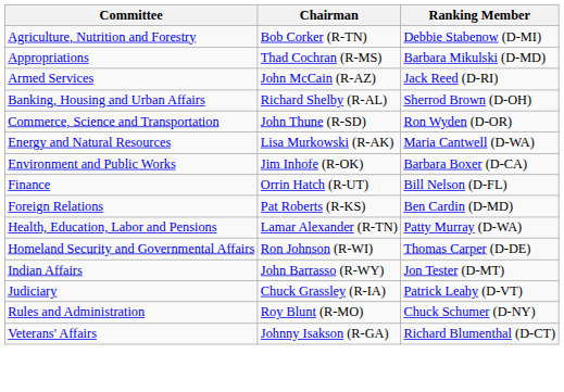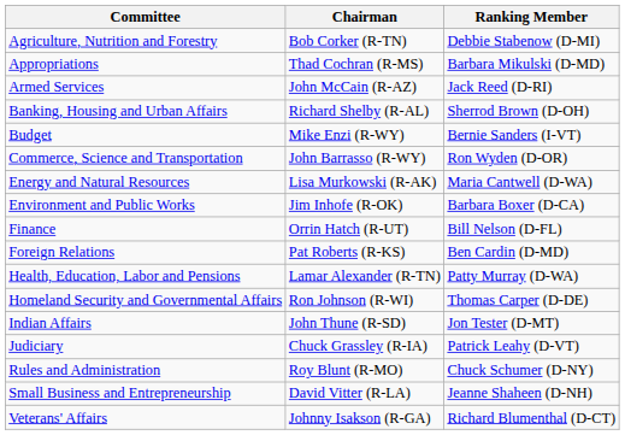+ row: Budget | Mike Enzi (R-WY) | Bernie Sanders (I-VT)
Commerce, Science and Transportation | Chairman: John Thune (R-SD) -> John Barrasso (R-WY)
Indian Affairs | Chairman: John Barrasso (R-WY) -> John Thune (R-SD)
+ row: Small Business and Entrepreneurship | David Vitter (R-LA) | Jeanne Shaheen (D-NH)
